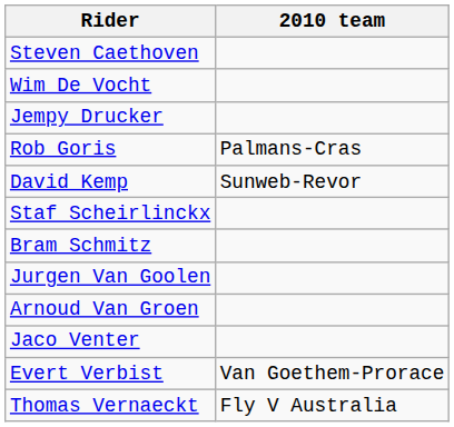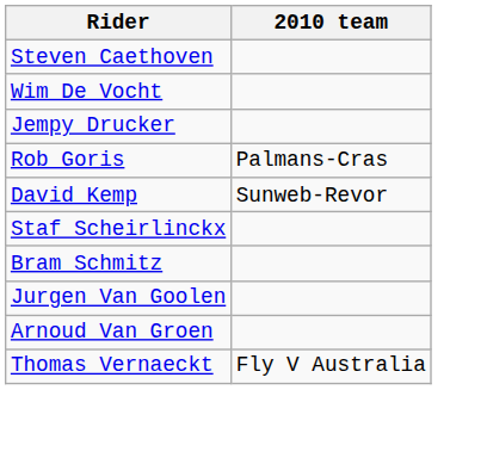- row: Jaco Venter
- row: Evert Verbist | Van Goethem-Prorace
